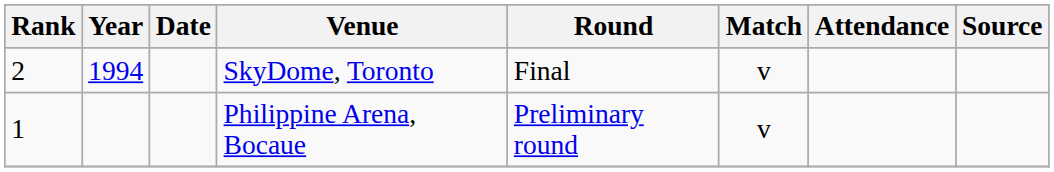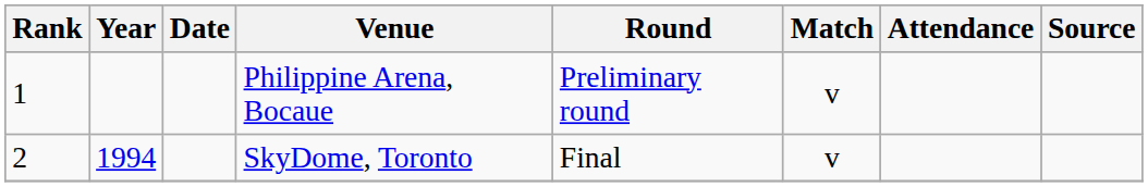rows swapped: Philippine Arena, Bocaue <-> SkyDome, Toronto
